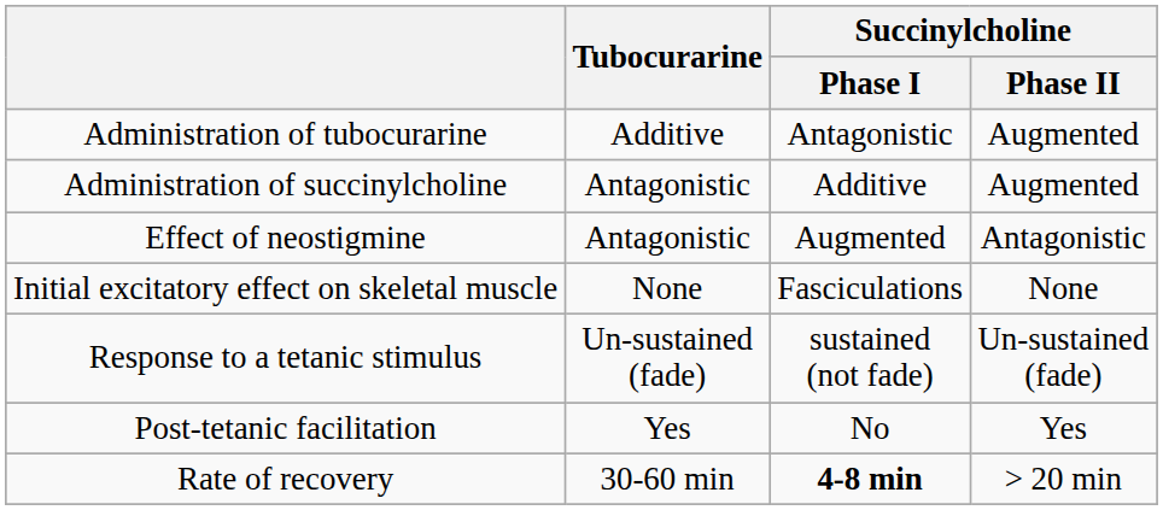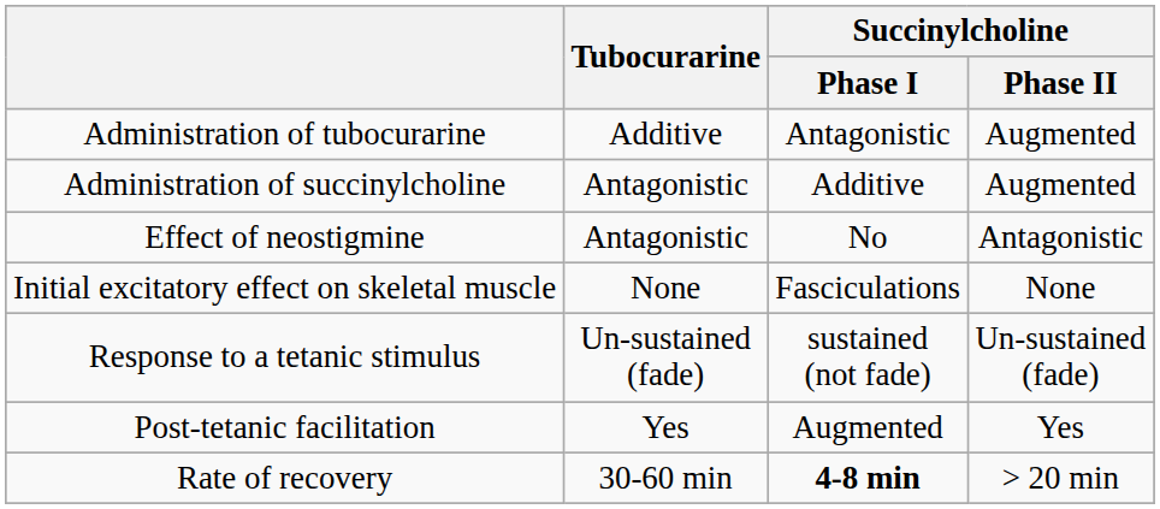Effect of neostigmine | Succinylcholine / Phase I: Augmented -> No
Post-tetanic facilitation | Succinylcholine / Phase I: No -> Augmented
